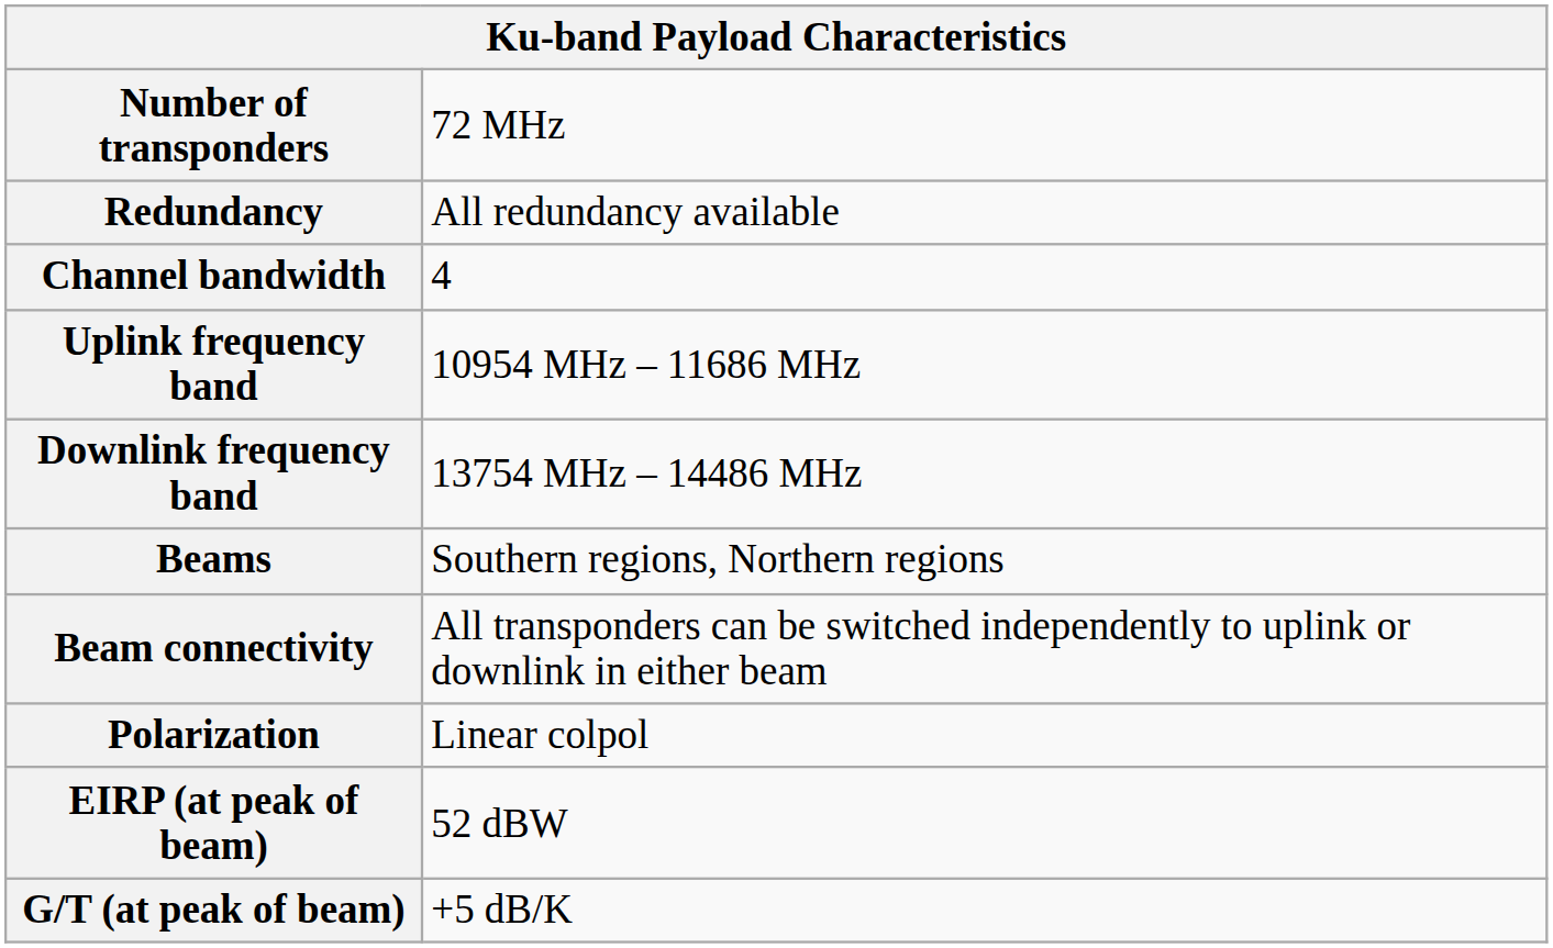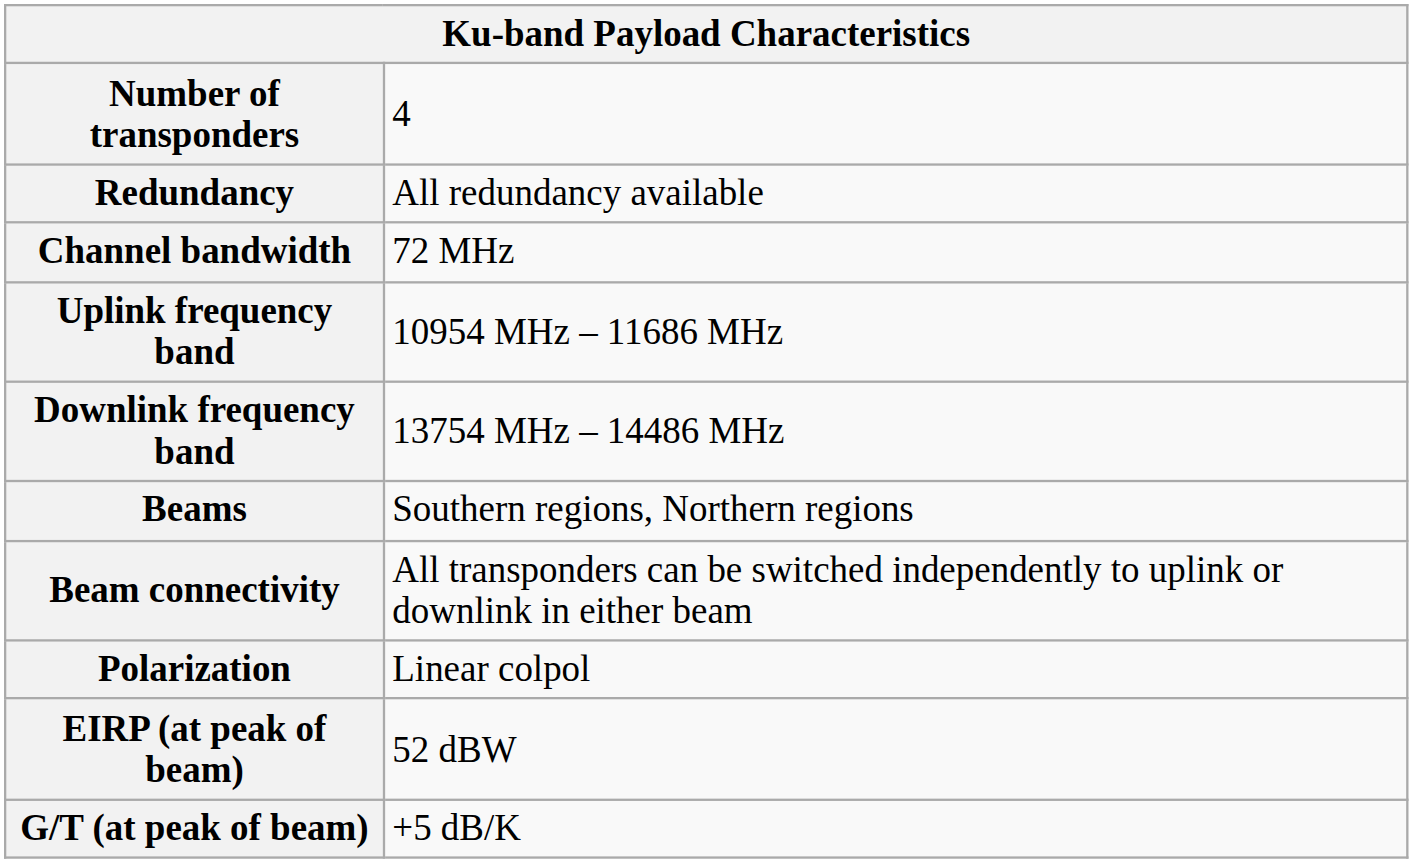Number of transponders | column 2: 72 MHz -> 4
Channel bandwidth | column 2: 4 -> 72 MHz
